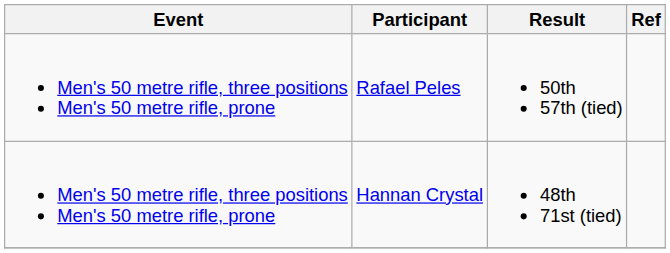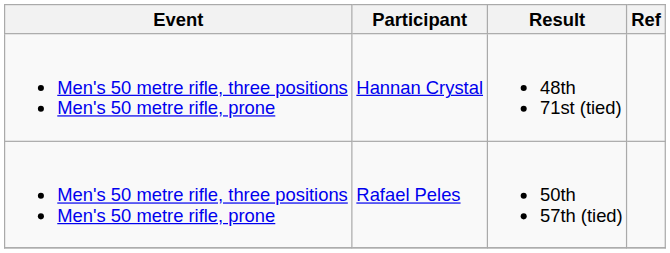rows swapped: Rafael Peles <-> Hannan Crystal
